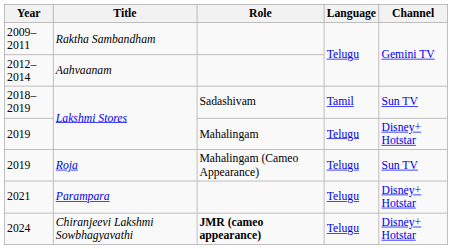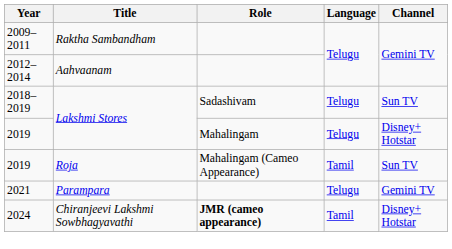2018–2019 | Language: Tamil -> Telugu
2019 / Roja | Language: Telugu -> Tamil
2021 | Channel: Disney+ Hotstar -> Gemini TV
2024 | Language: Telugu -> Tamil
